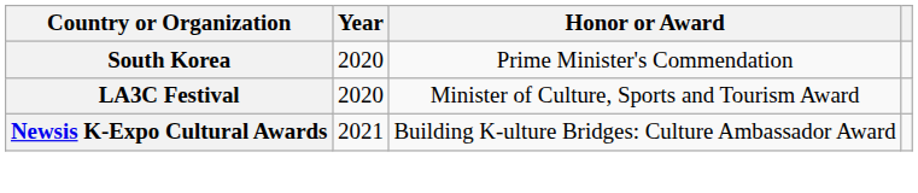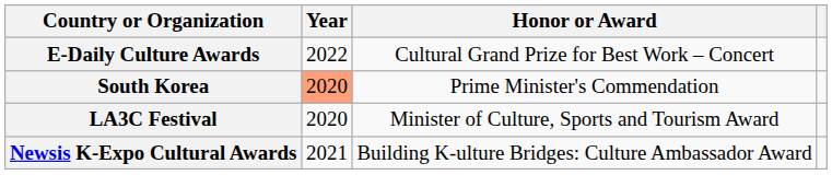+ row: E-Daily Culture Awards | 2022 | Cultural Grand Prize for Best Work – Concert
South Korea | Year: no background -> lightsalmon background
